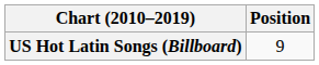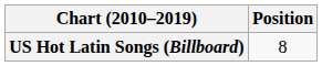US Hot Latin Songs (Billboard) | Position: 9 -> 8
